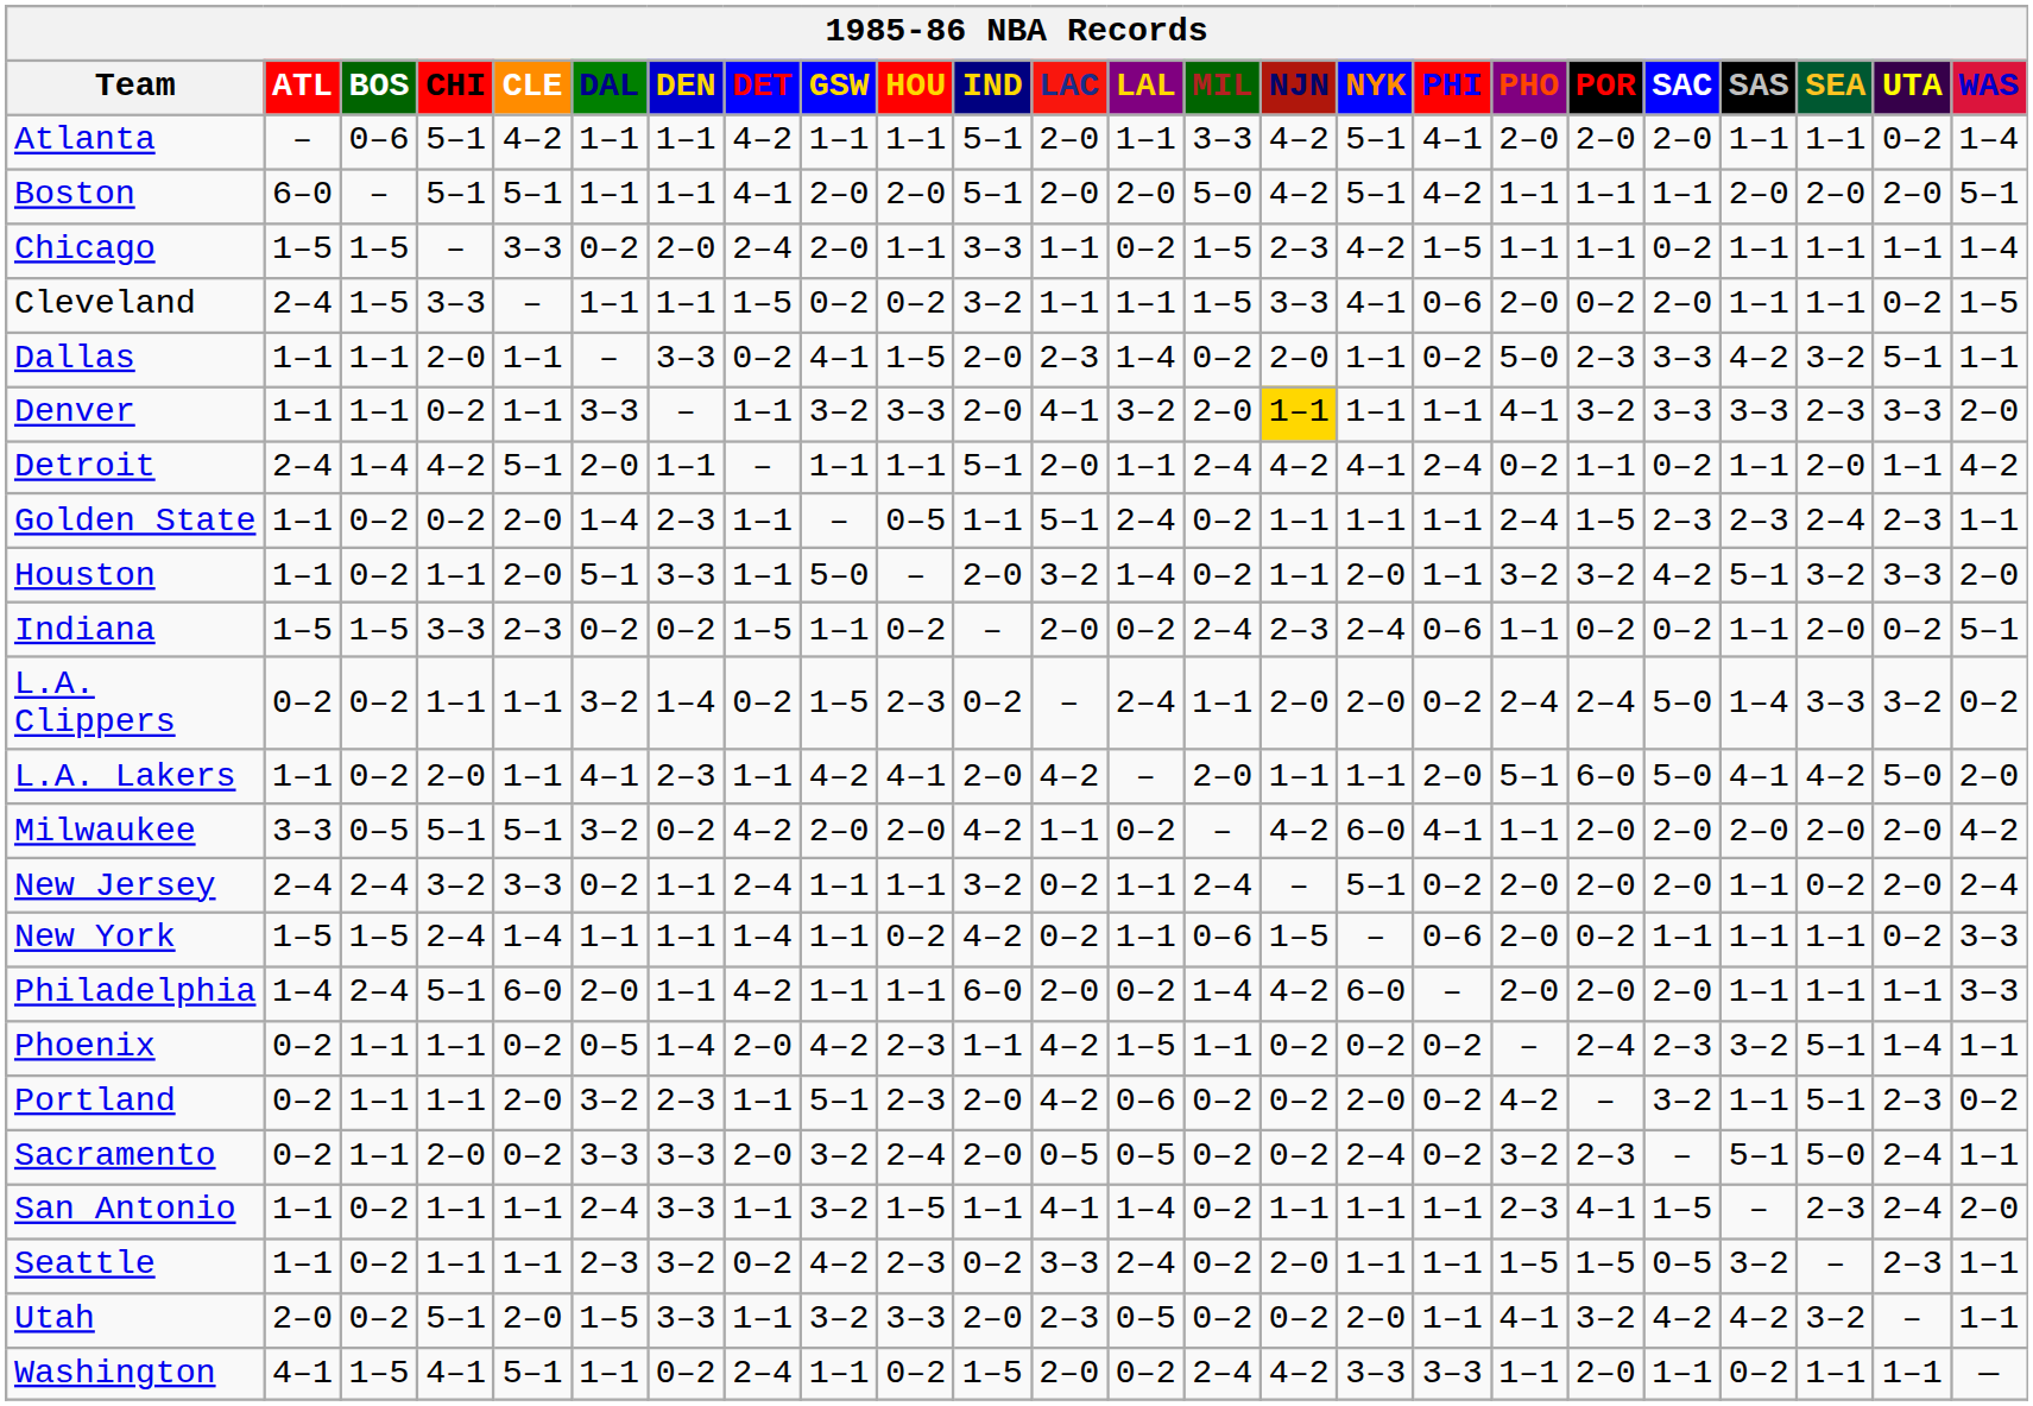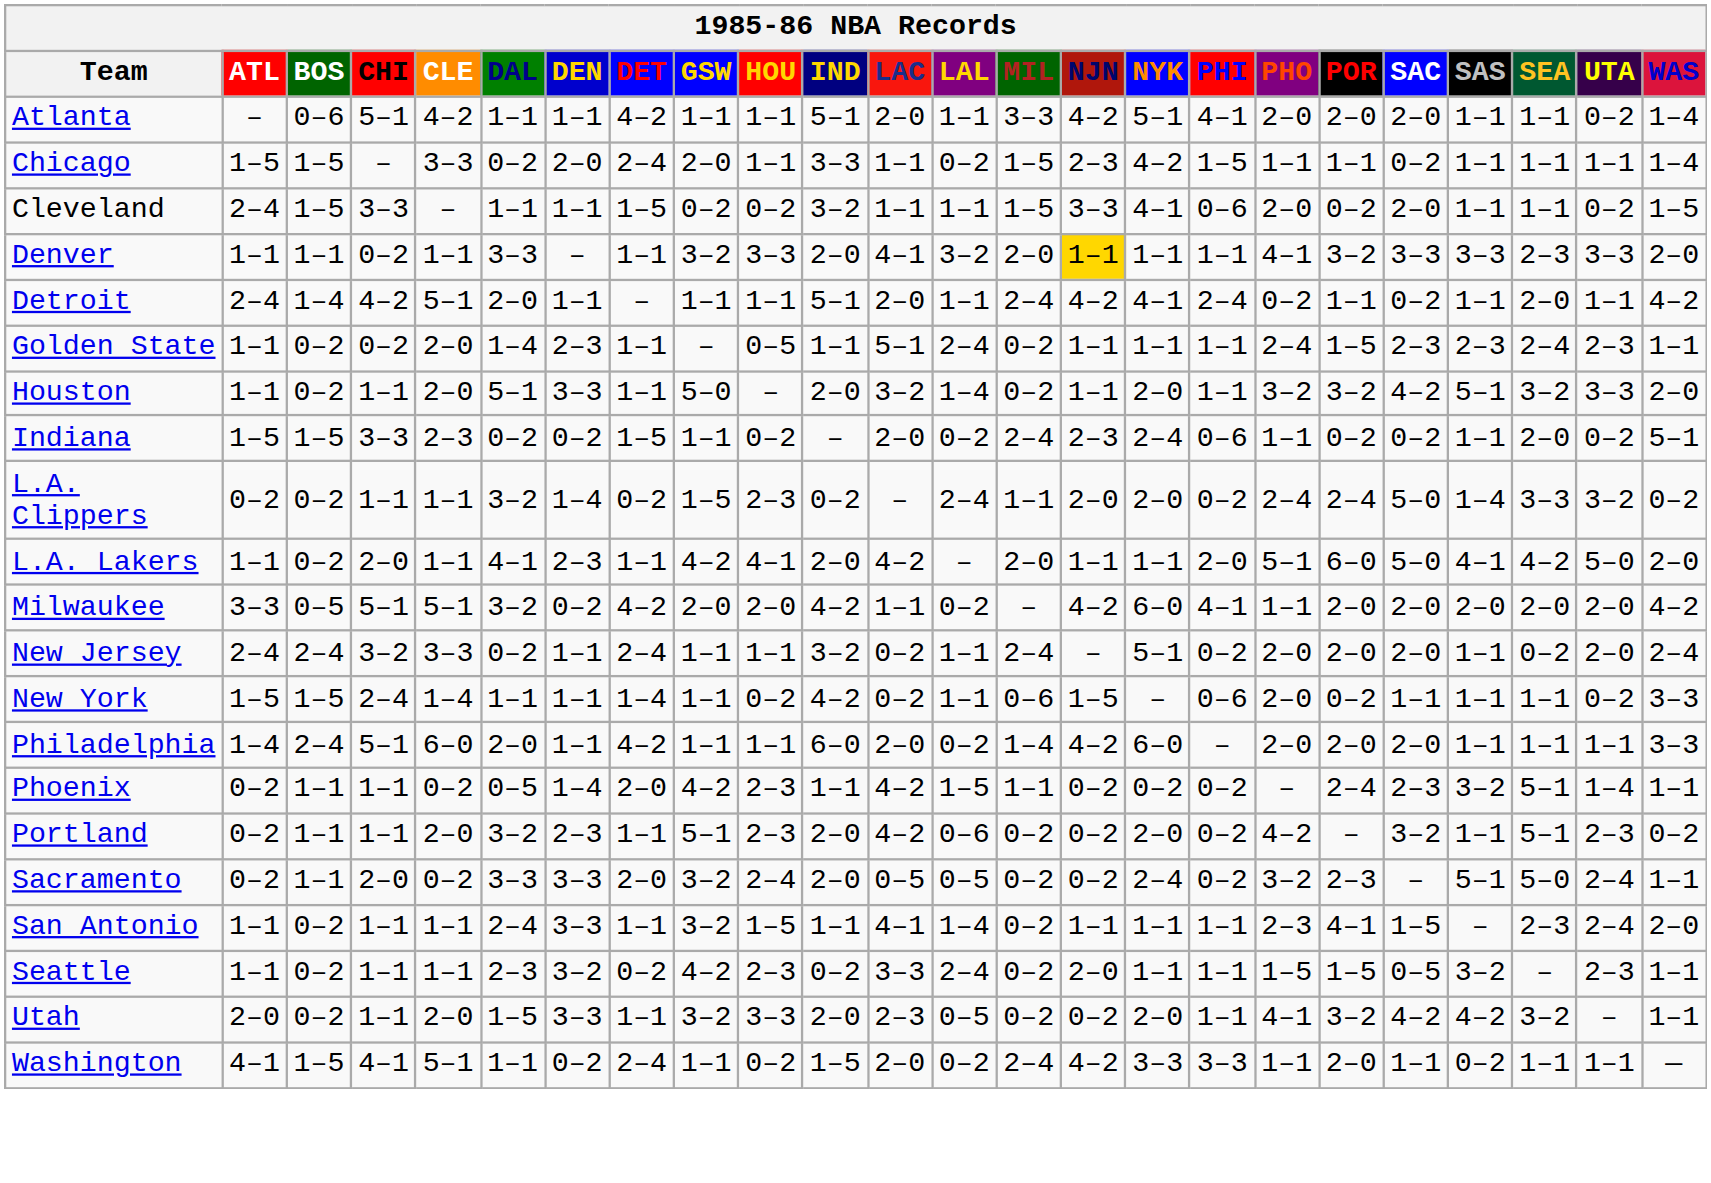- row: Boston | 6–0 | – | 5–1 | 5–1 | 1–1 | 1–1 | 4–1 | 2–0 | 2–0 | 5–1 | 2–0 | 2–0 | 5–0 | 4–2 | 5–1 | 4–2 | 1–1 | 1–1 | 1–1 | 2–0 | 2–0 | 2–0 | 5–1
- row: Dallas | 1–1 | 1–1 | 2–0 | 1–1 | – | 3–3 | 0–2 | 4–1 | 1–5 | 2–0 | 2–3 | 1–4 | 0–2 | 2–0 | 1–1 | 0–2 | 5–0 | 2–3 | 3–3 | 4–2 | 3–2 | 5–1 | 1–1
Utah | CHI: 5–1 -> 1–1
